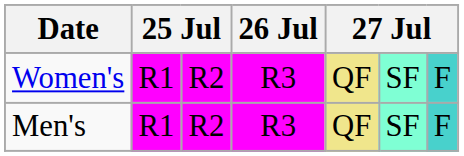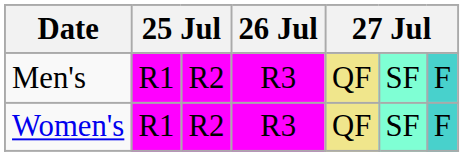rows swapped: Men's <-> Women's
